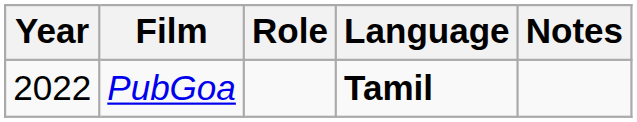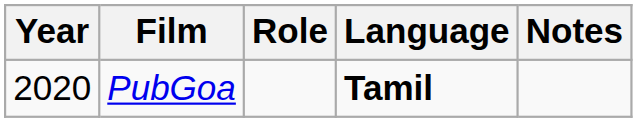PubGoa | Year: 2022 -> 2020
